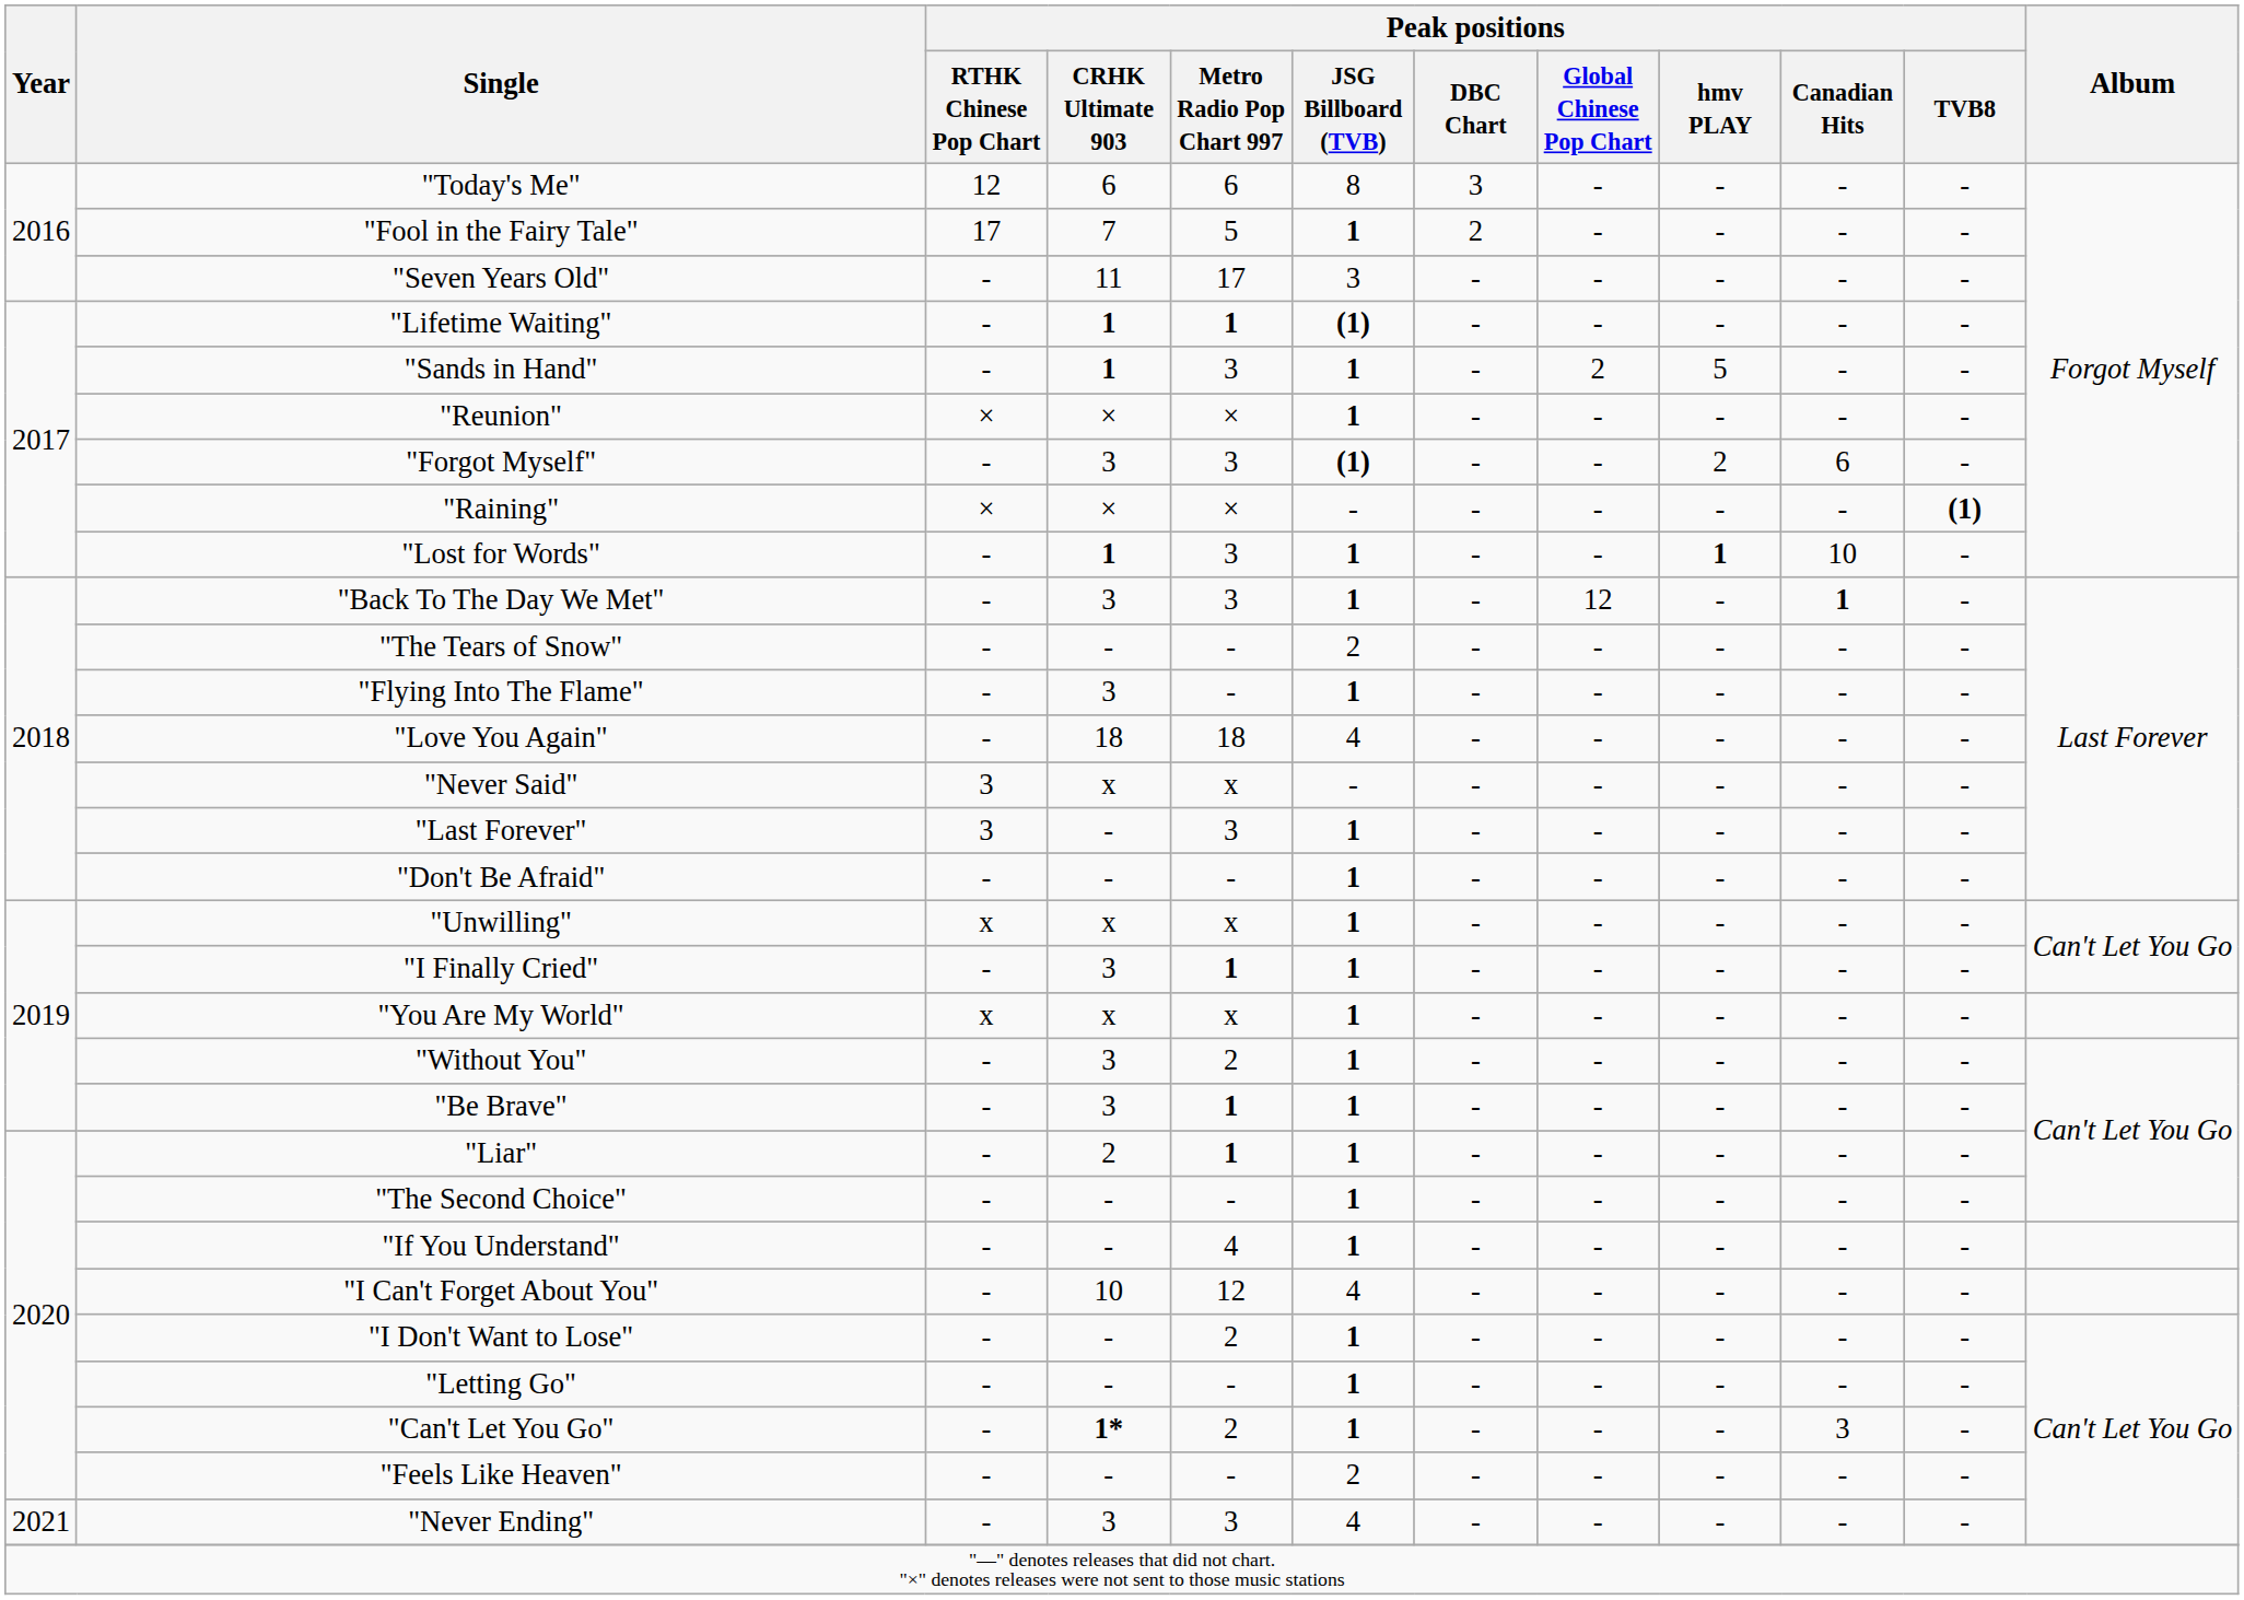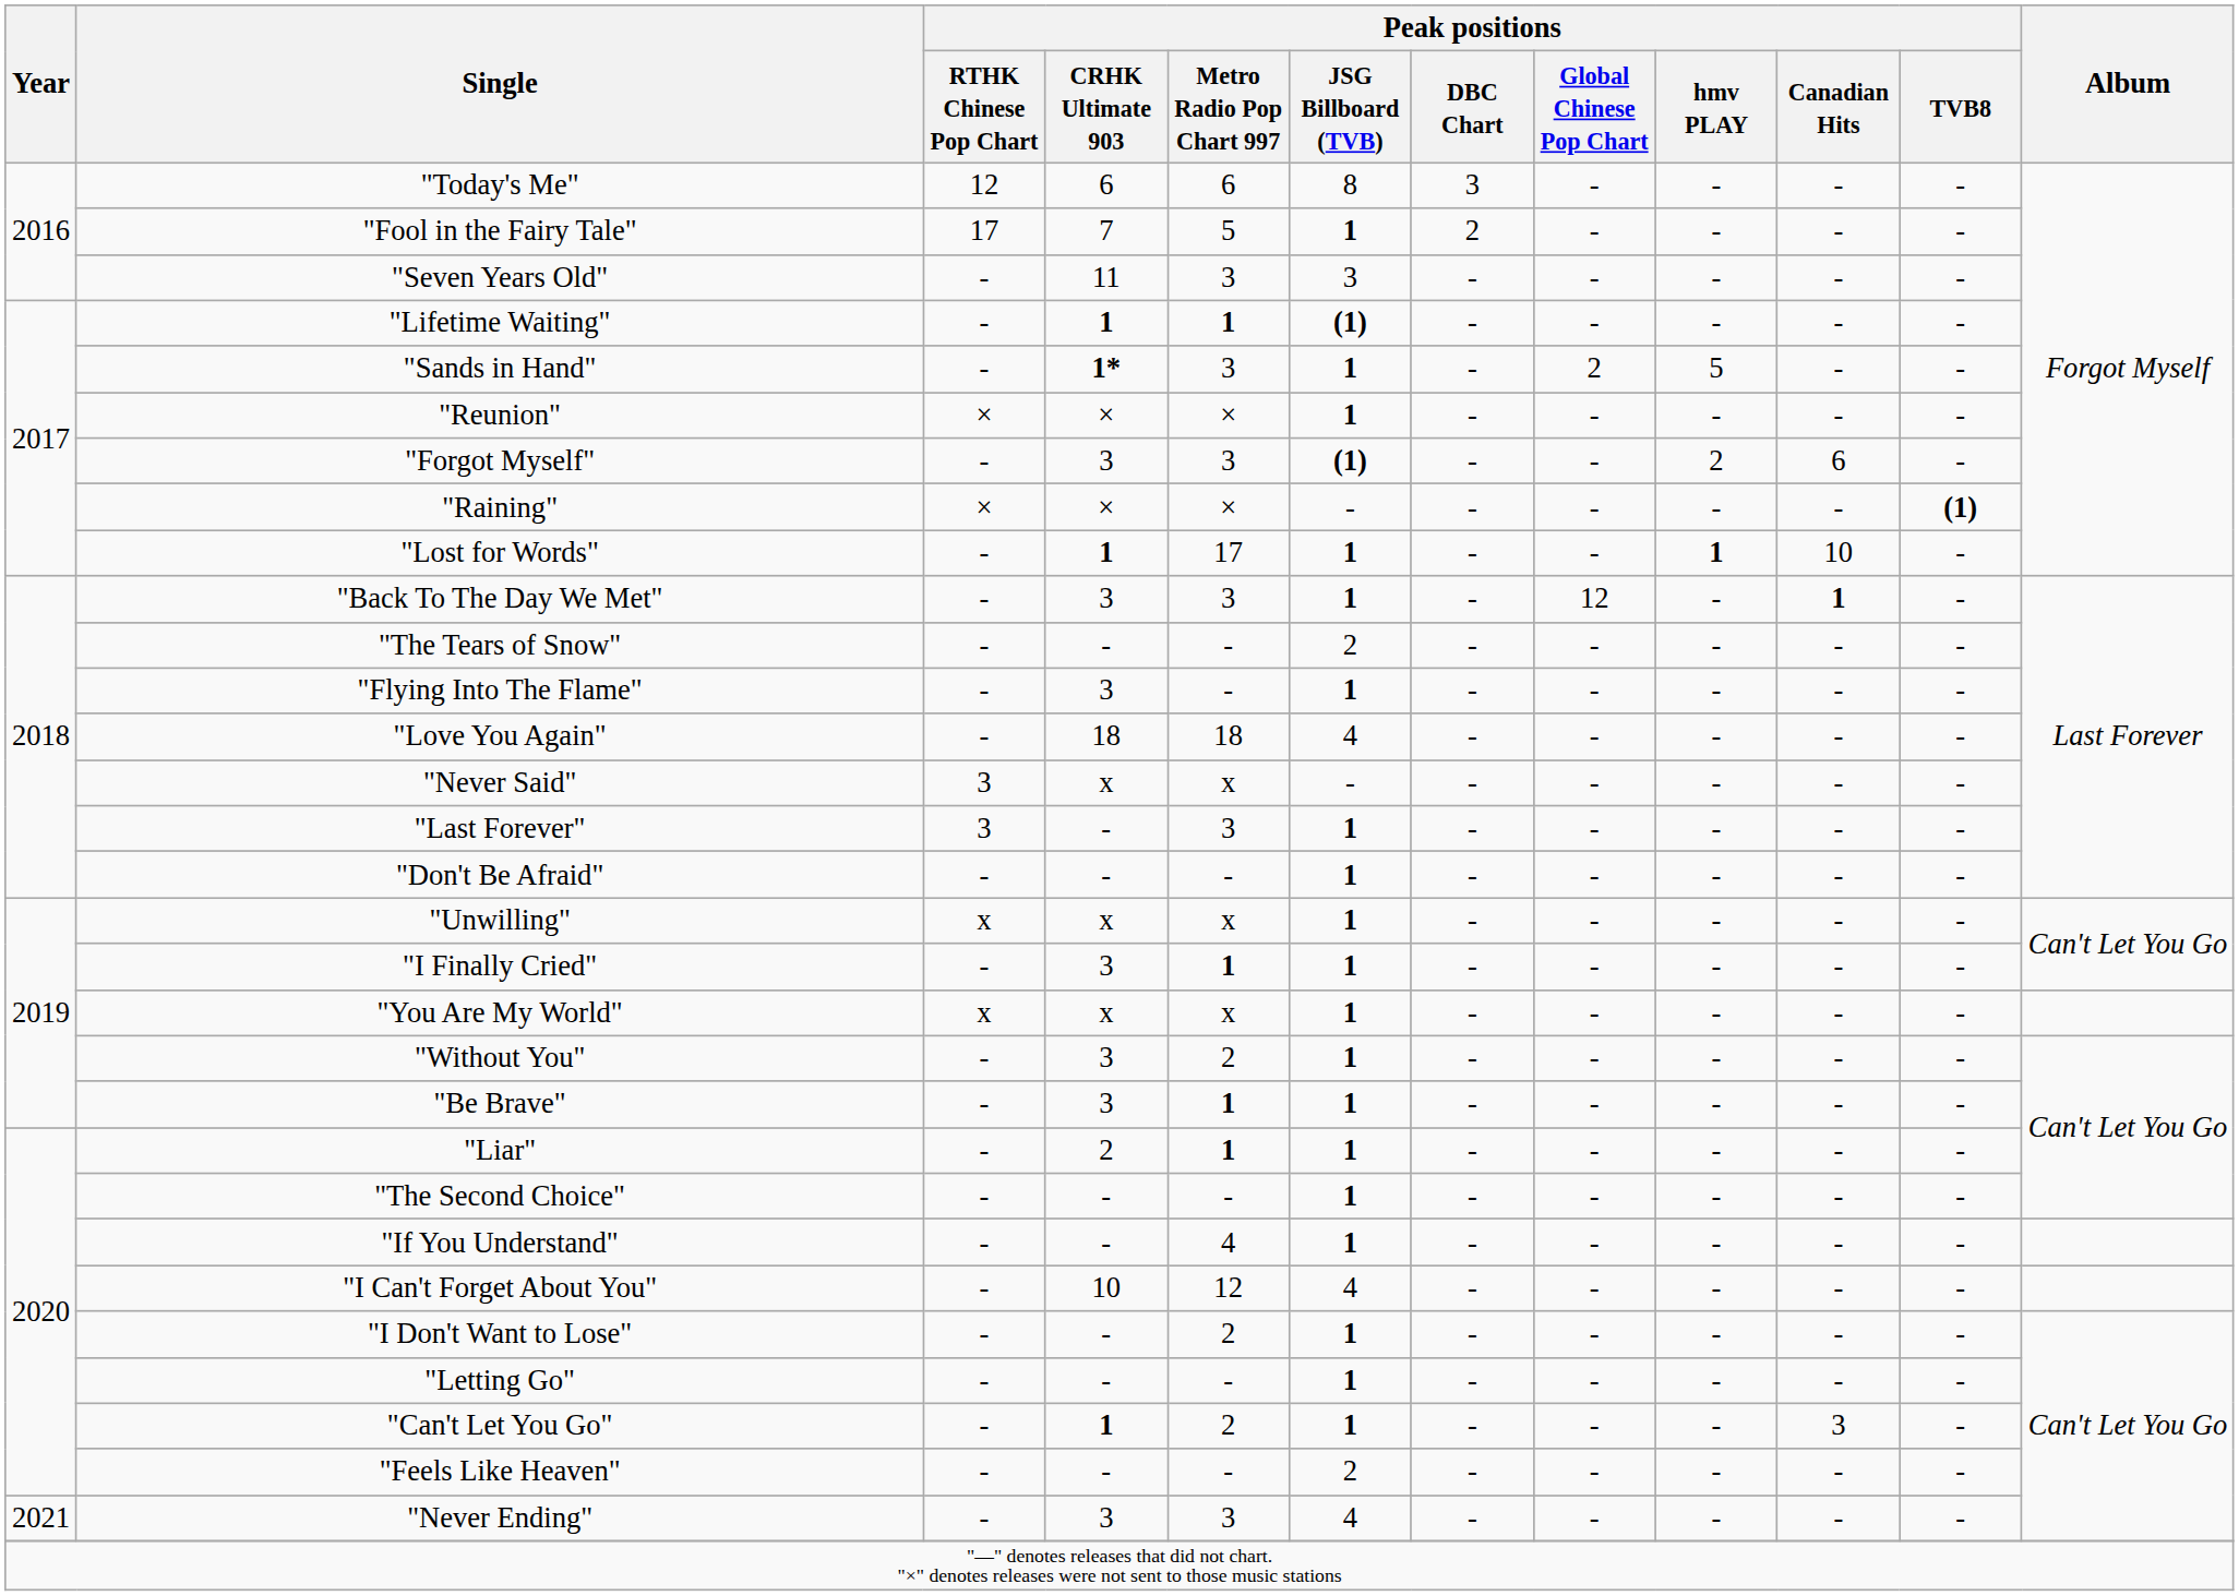"Seven Years Old" | Peak positions / Metro Radio Pop Chart 997: 17 -> 3
"Sands in Hand" | Peak positions / CRHK Ultimate 903: 1 -> 1*
"Lost for Words" | Peak positions / Metro Radio Pop Chart 997: 3 -> 17
"Can't Let You Go" | Peak positions / CRHK Ultimate 903: 1* -> 1
